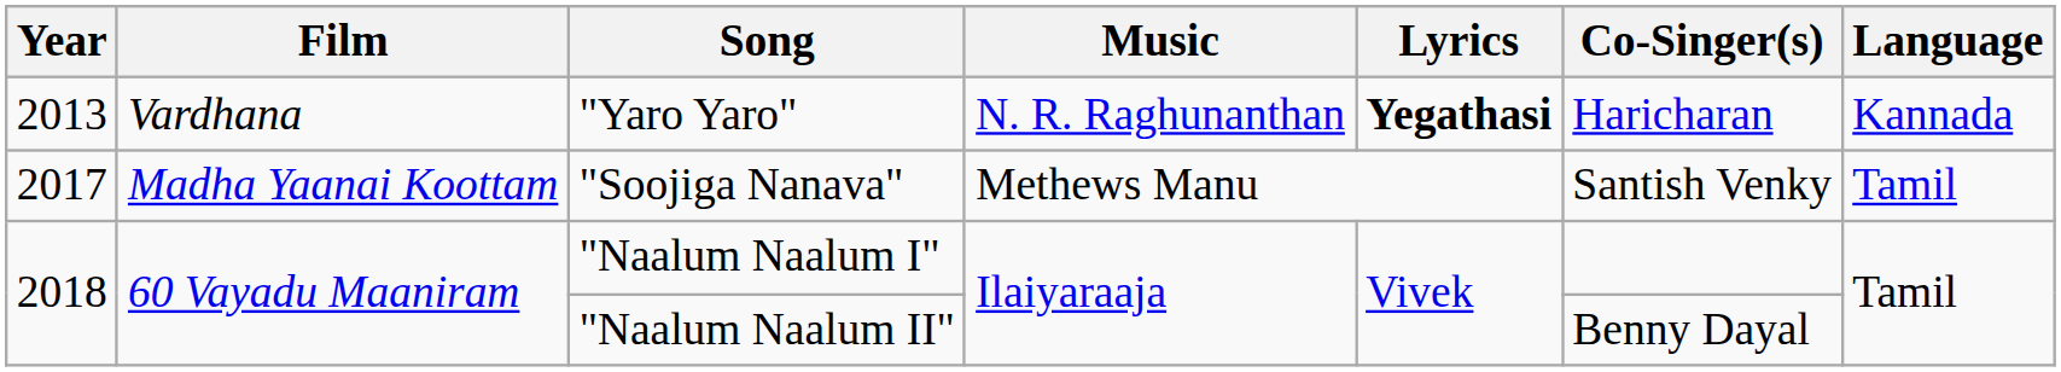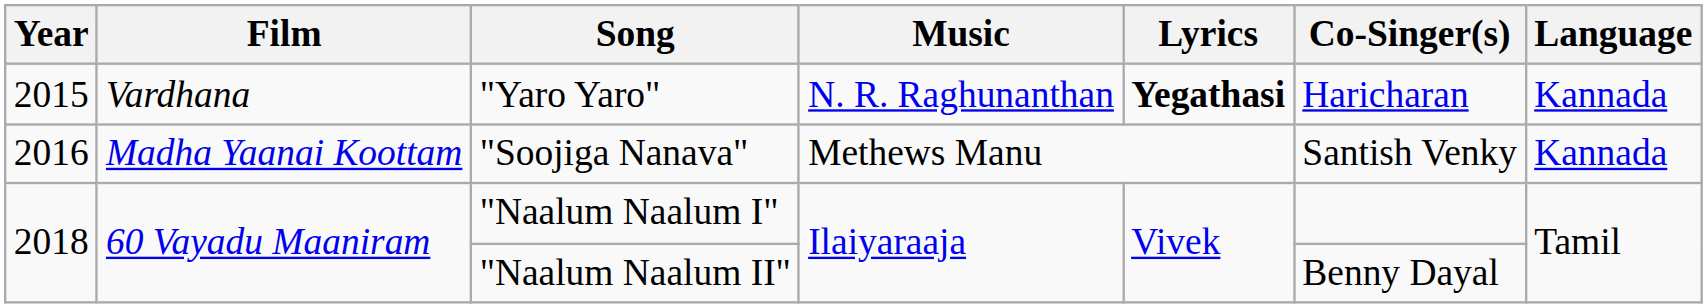"Yaro Yaro" | Year: 2013 -> 2015
"Soojiga Nanava" | Year: 2017 -> 2016
"Soojiga Nanava" | Language: Tamil -> Kannada
